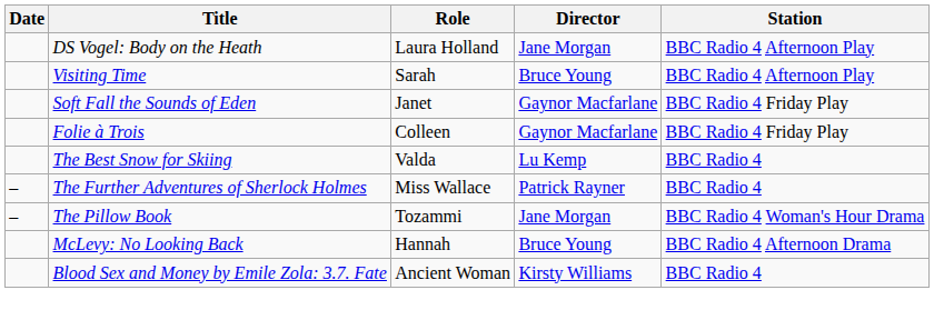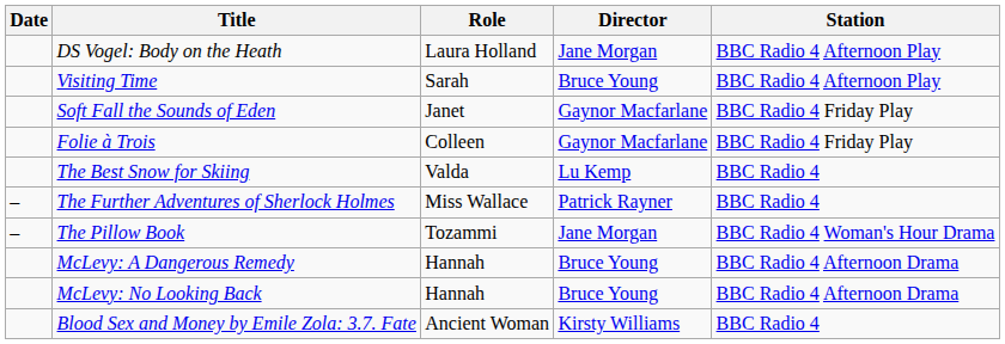+ row: McLevy: A Dangerous Remedy | Hannah | Bruce Young | BBC Radio 4 Afternoon Drama
